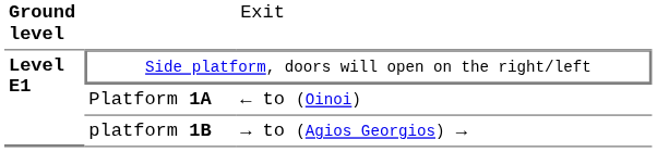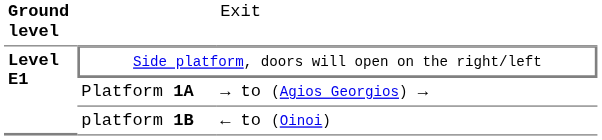Platform 1Α | column 3: ← to (Oinoi) -> → to (Agios Georgios) →
platform 1Β | column 3: → to (Agios Georgios) → -> ← to (Oinoi)
